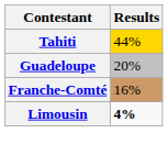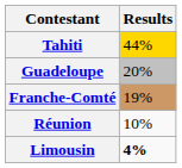Franche-Comté | Results: 16% -> 19%
+ row: Réunion | 10%
